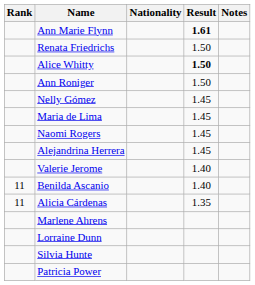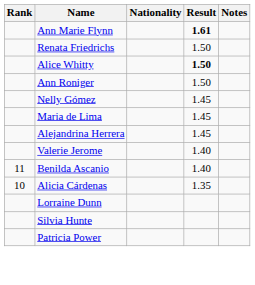- row: Naomi Rogers | 1.45
Alicia Cárdenas | Rank: 11 -> 10
- row: Marlene Ahrens
